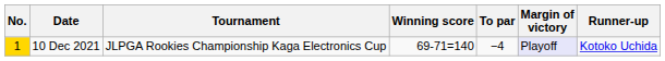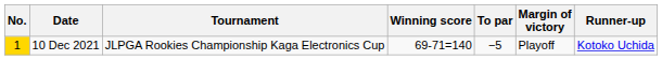10 Dec 2021 | To par: −4 -> −5
10 Dec 2021 | Margin of victory: lavender background -> no background
